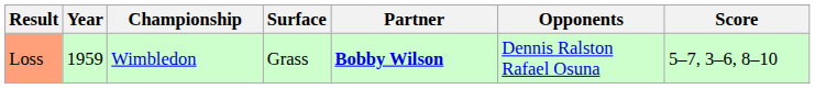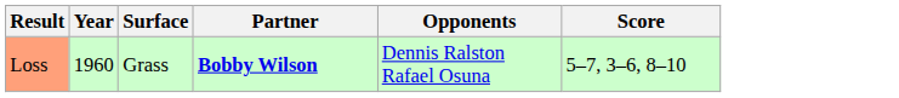- column: Championship | Wimbledon
Loss | Year: 1959 -> 1960
